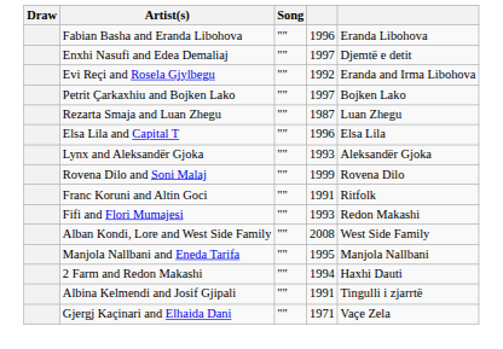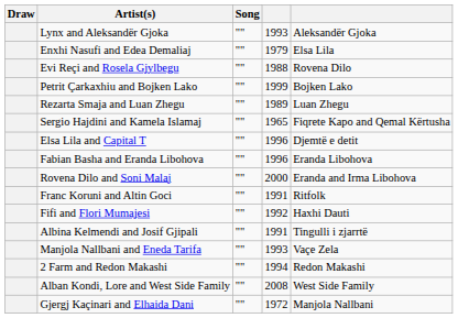rows swapped: Lynx and Aleksandër Gjoka <-> Fabian Basha and Eranda Libohova
Enxhi Nasufi and Edea Demaliaj | column 4: 1997 -> 1979
Enxhi Nasufi and Edea Demaliaj | column 5: Djemtë e detit -> Elsa Lila
Evi Reçi and Rosela Gjylbegu | column 4: 1992 -> 1988
Evi Reçi and Rosela Gjylbegu | column 5: Eranda and Irma Libohova -> Rovena Dilo
Petrit Çarkaxhiu and Bojken Lako | column 4: 1997 -> 1999
Rezarta Smaja and Luan Zhegu | column 4: 1987 -> 1989
+ row: Sergio Hajdini and Kamela Islamaj | "" | 1965 | Fiqrete Kapo and Qemal Kërtusha
Elsa Lila and Capital T | column 5: Elsa Lila -> Djemtë e detit
Rovena Dilo and Soni Malaj | column 4: 1999 -> 2000
Rovena Dilo and Soni Malaj | column 5: Rovena Dilo -> Eranda and Irma Libohova
Fifi and Flori Mumajesi | column 4: 1993 -> 1992
Fifi and Flori Mumajesi | column 5: Redon Makashi -> Haxhi Dauti
rows swapped: Albina Kelmendi and Josif Gjipali <-> Alban Kondi, Lore and West Side Family
Manjola Nallbani and Eneda Tarifa | column 4: 1995 -> 1993
Manjola Nallbani and Eneda Tarifa | column 5: Manjola Nallbani -> Vaçe Zela
2 Farm and Redon Makashi | column 5: Haxhi Dauti -> Redon Makashi
Gjergj Kaçinari and Elhaida Dani | column 4: 1971 -> 1972
Gjergj Kaçinari and Elhaida Dani | column 5: Vaçe Zela -> Manjola Nallbani
